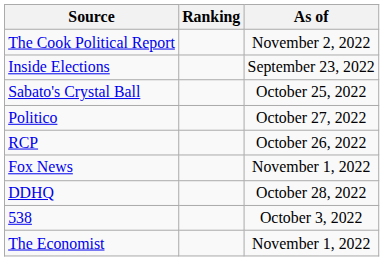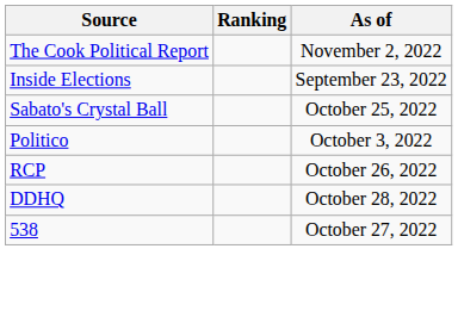Politico | As of: October 27, 2022 -> October 3, 2022
- row: Fox News | November 1, 2022
538 | As of: October 3, 2022 -> October 27, 2022
- row: The Economist | November 1, 2022
